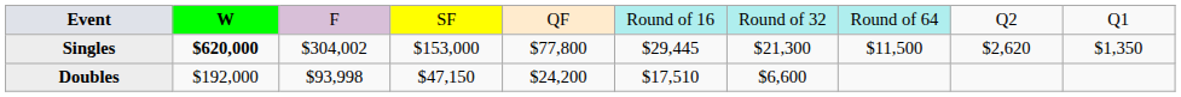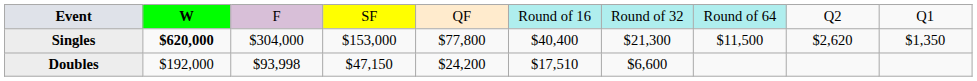Singles | column 3: $304,002 -> $304,000
Singles | column 6: $29,445 -> $40,400
